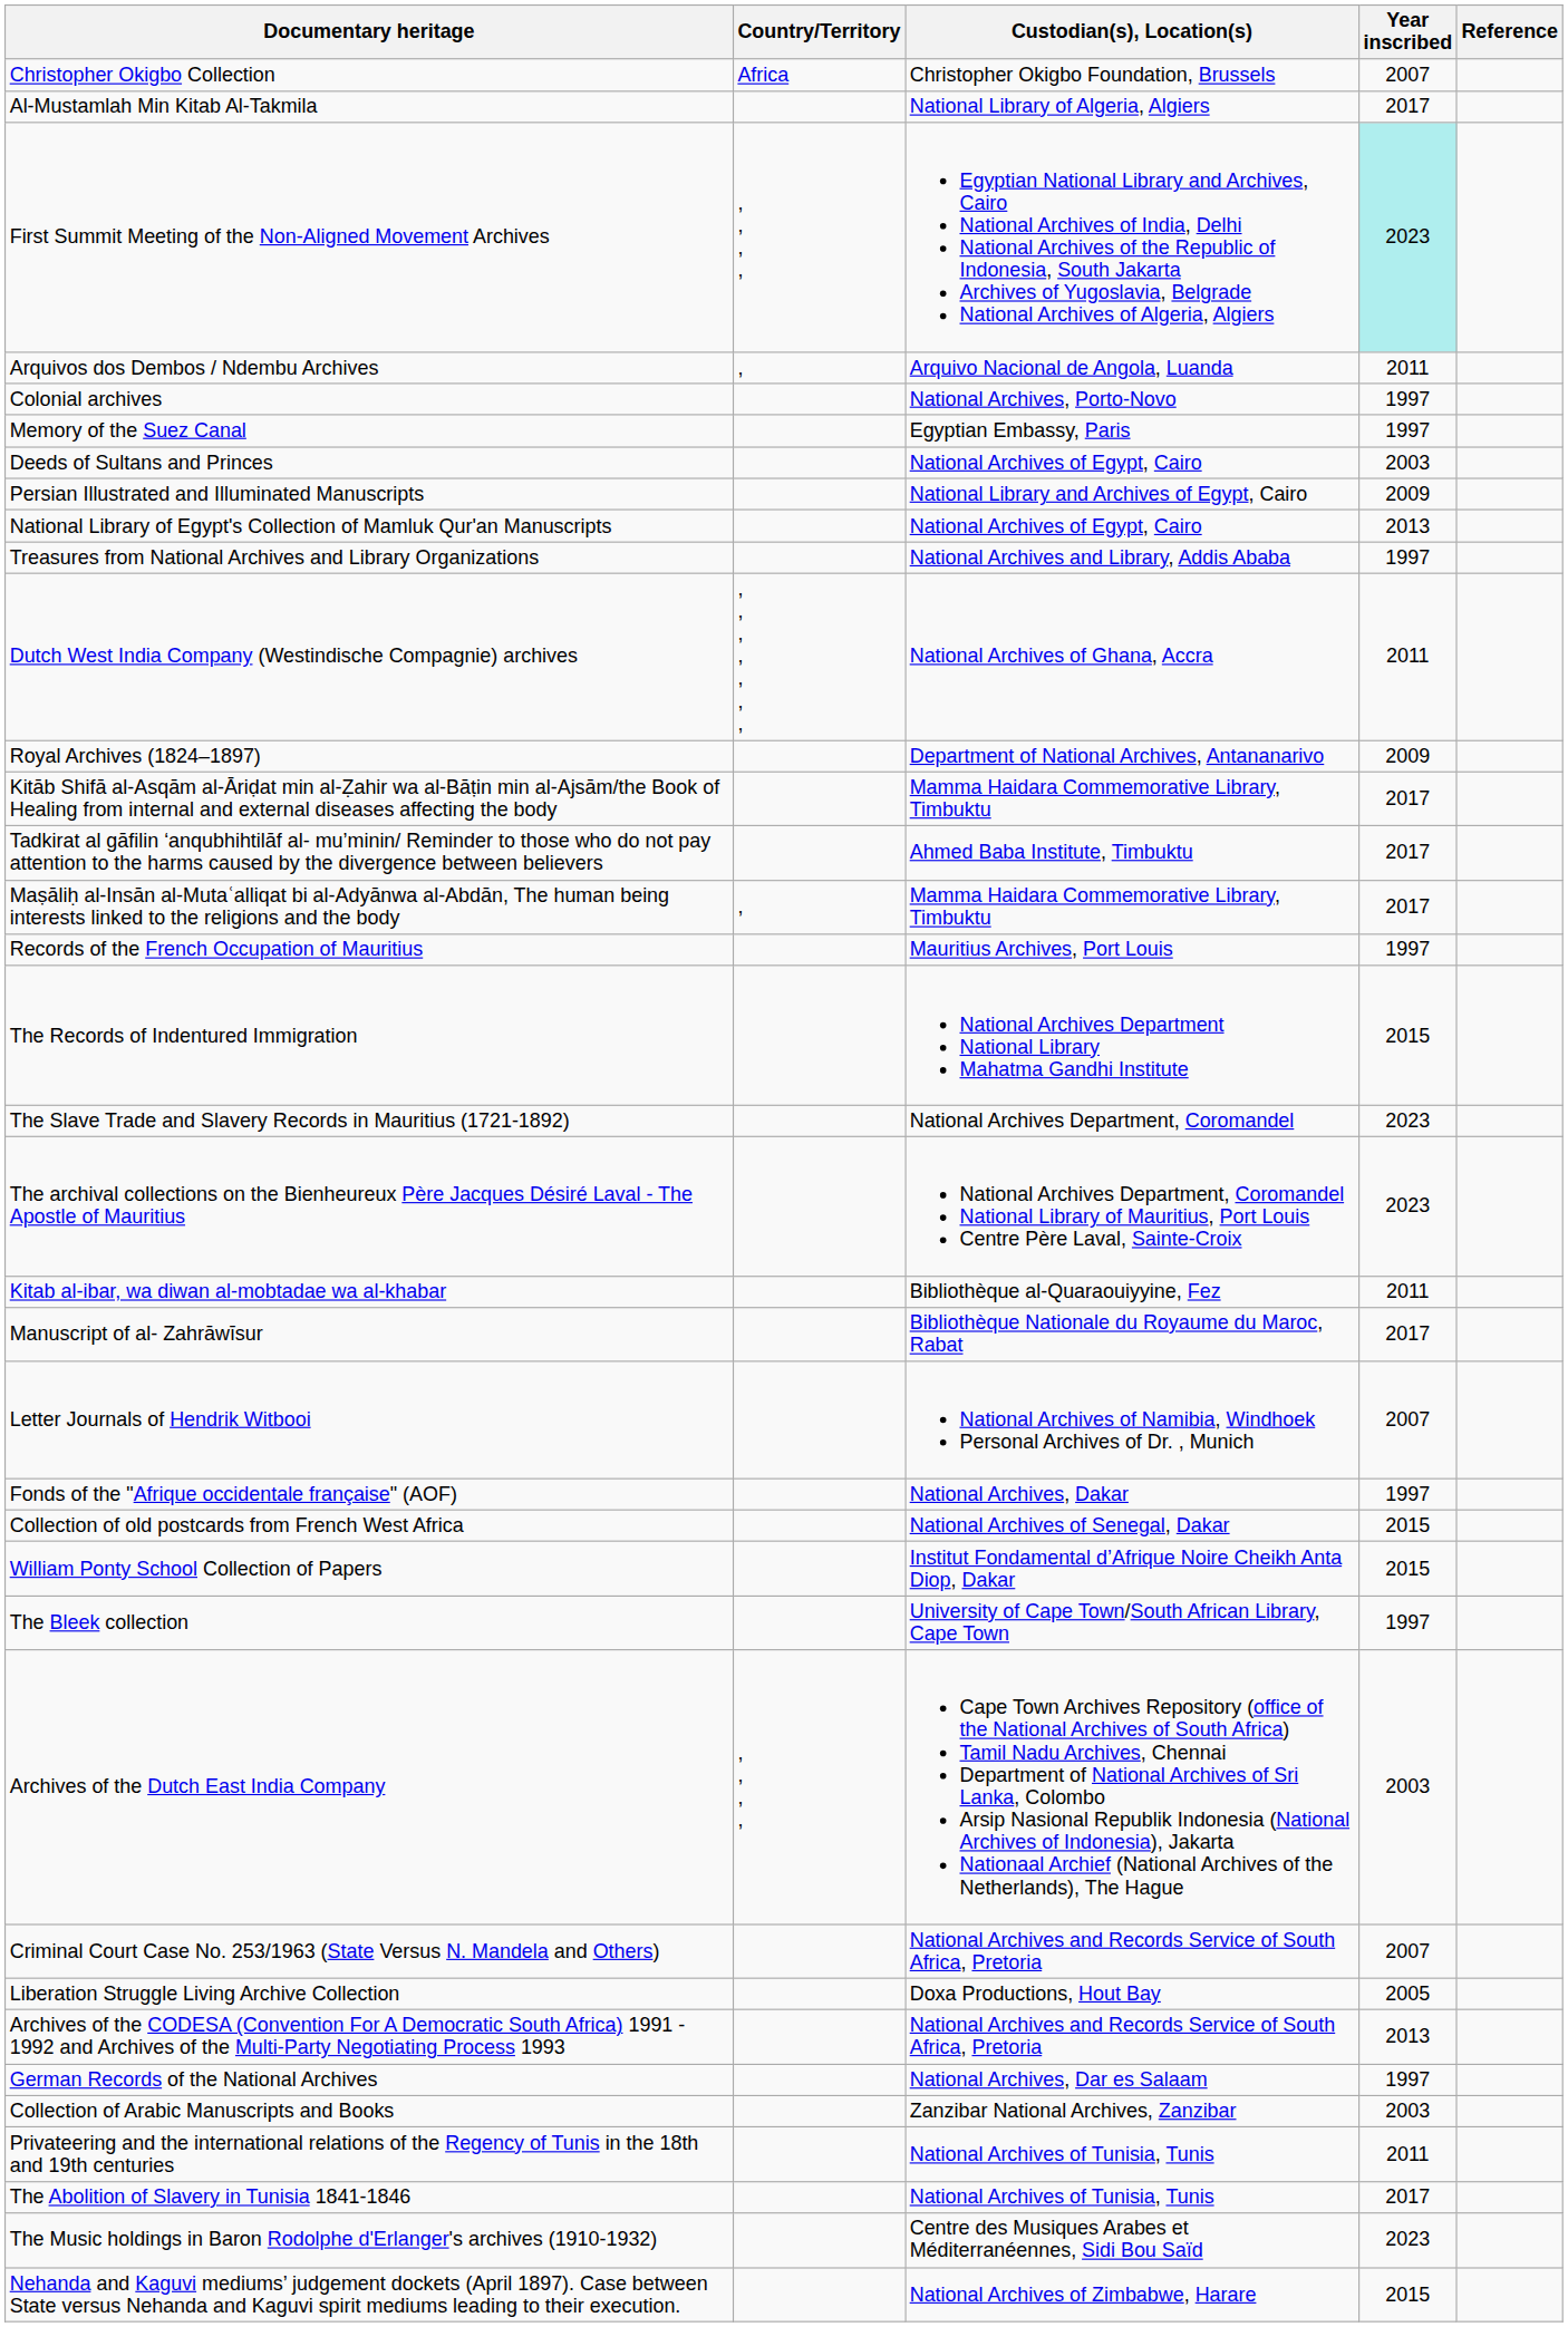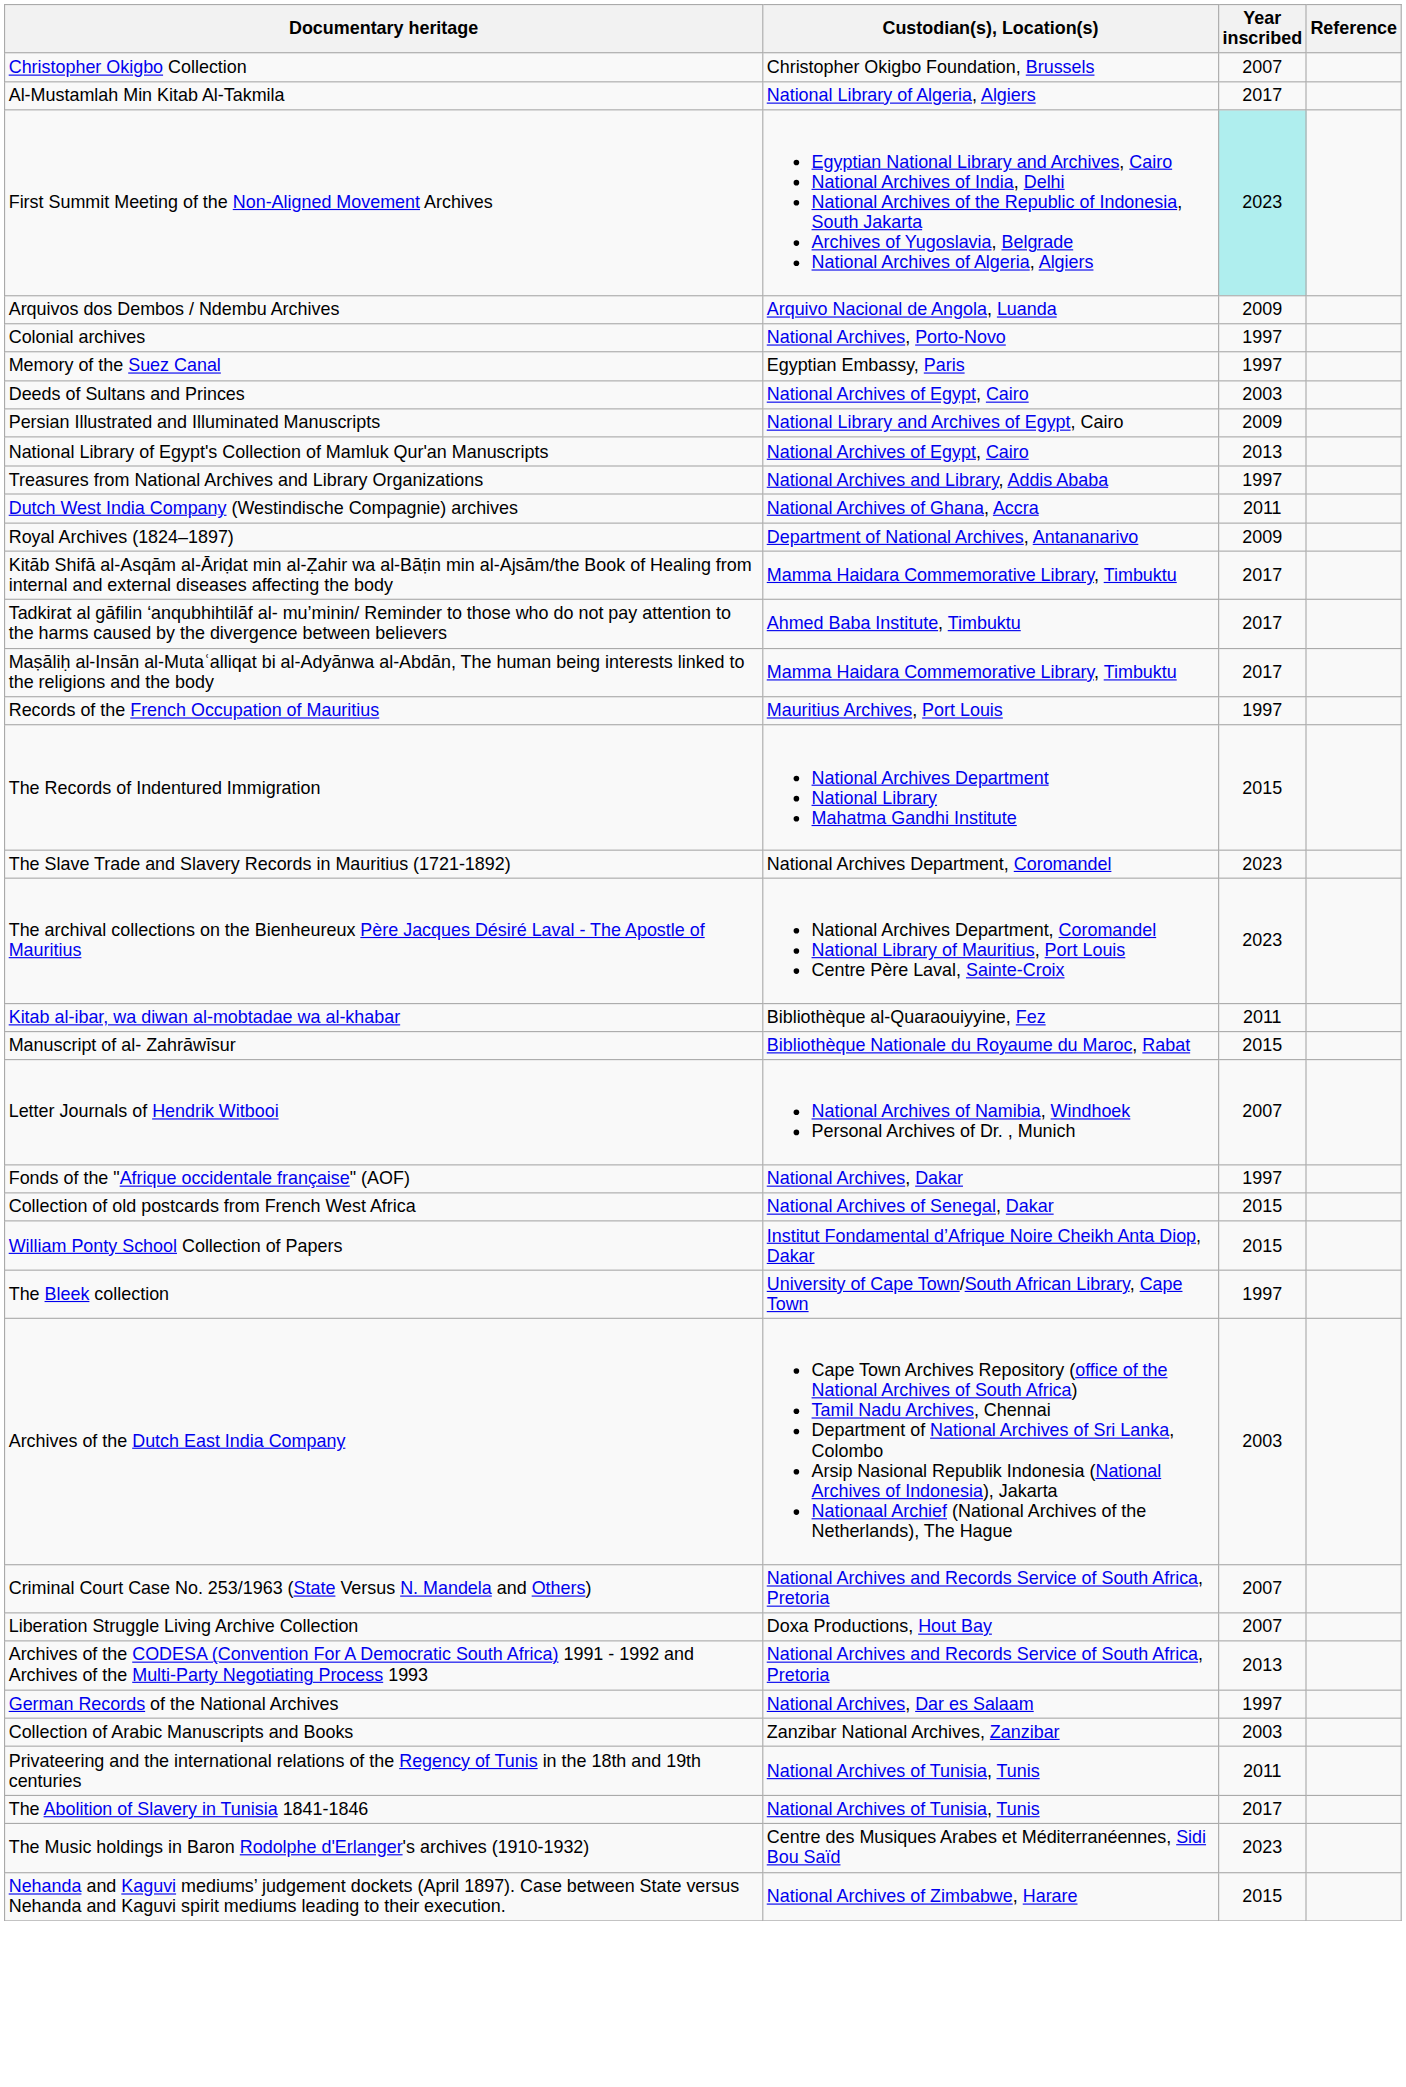- column: Country/Territory | Africa | , , , , | , | , , , , , , , | , | , , , ,
Arquivos dos Dembos / Ndembu Archives | Year inscribed: 2011 -> 2009
Manuscript of al- Zahrāwīsur | Year inscribed: 2017 -> 2015
Liberation Struggle Living Archive Collection | Year inscribed: 2005 -> 2007
